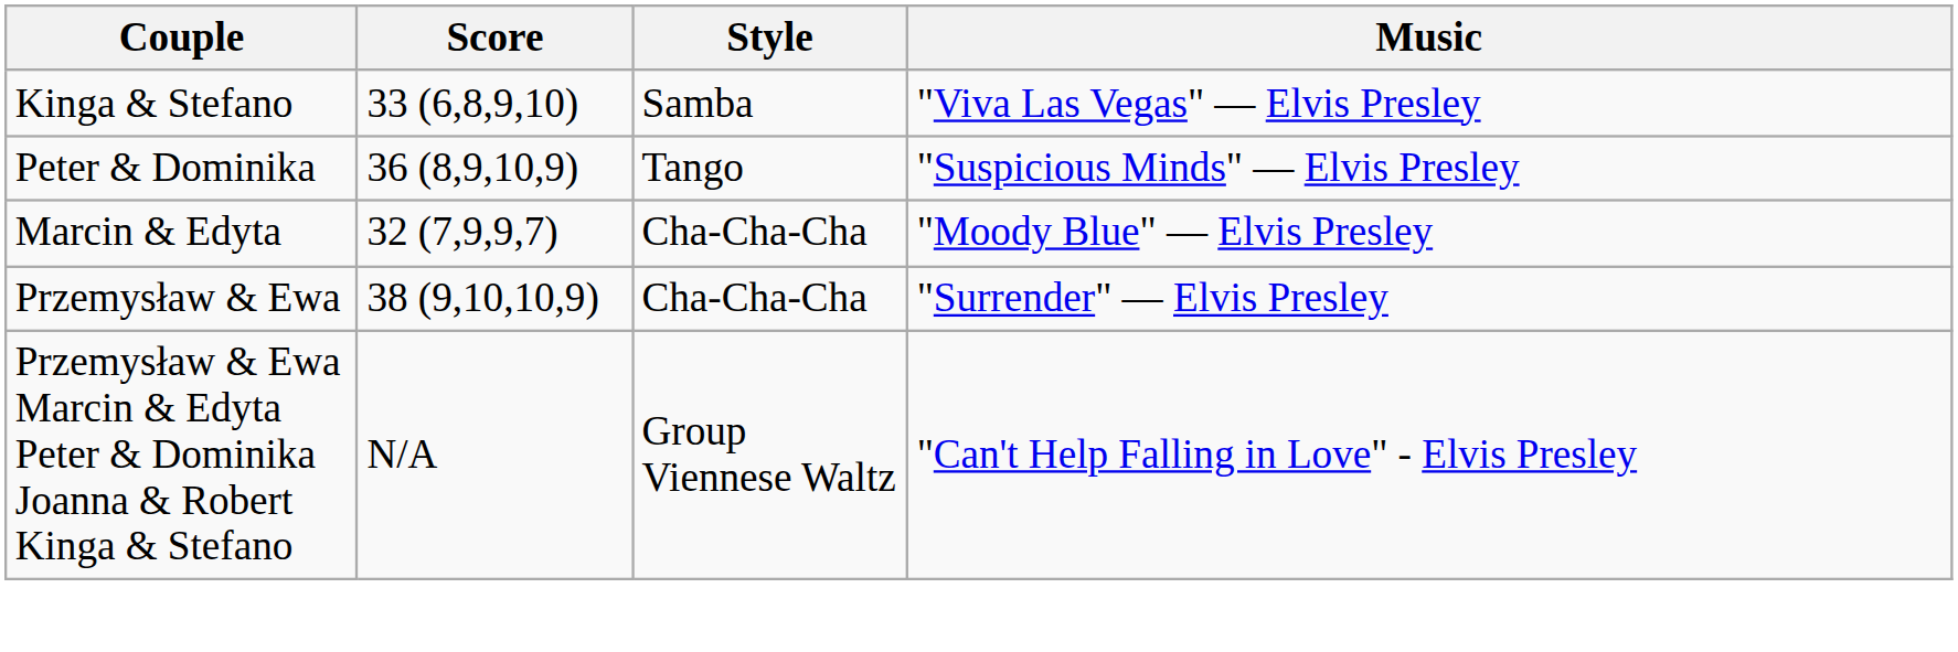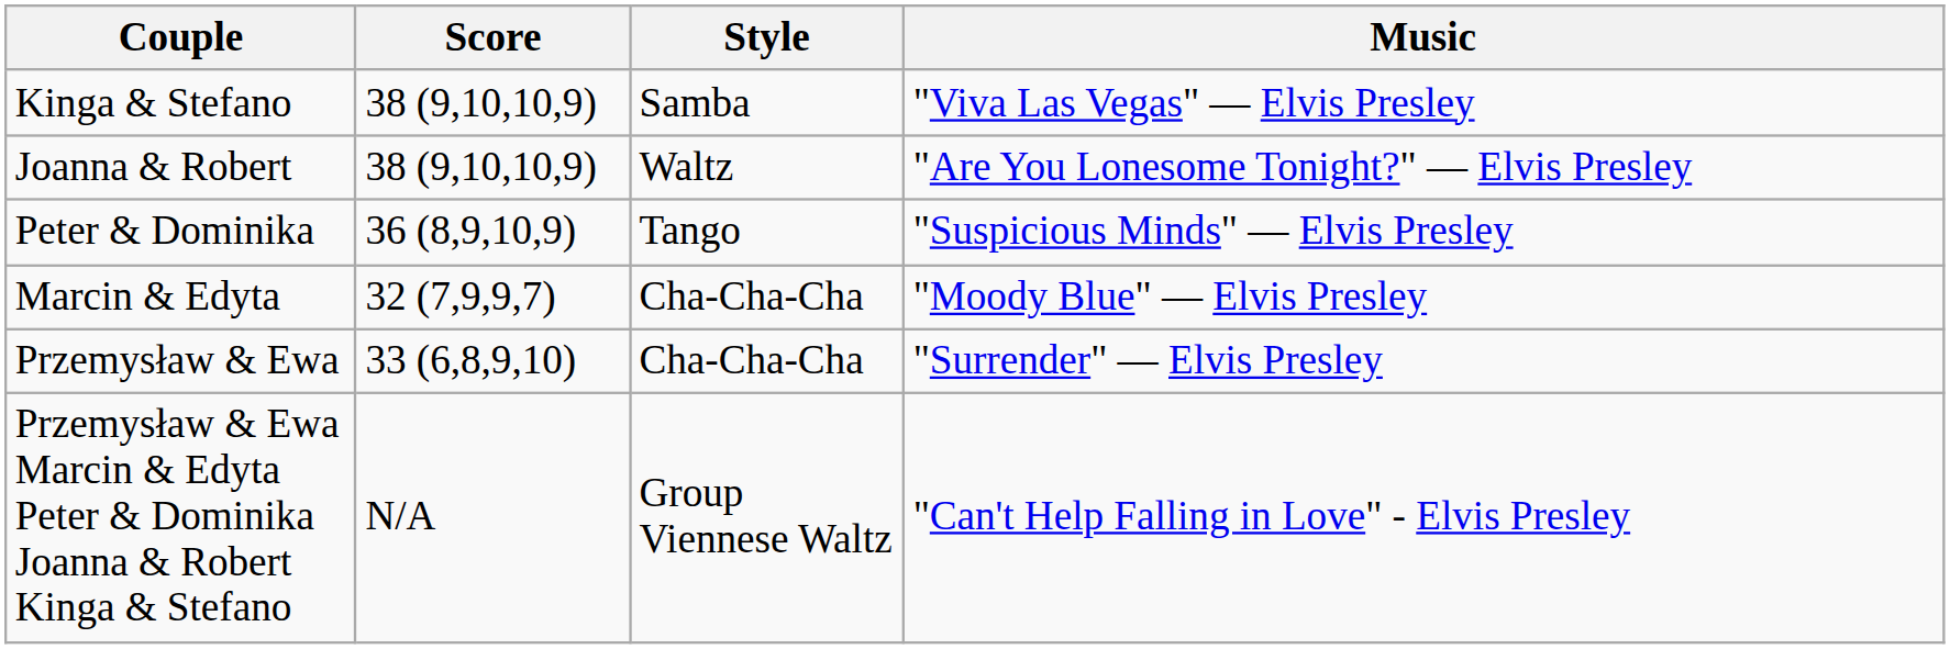Kinga & Stefano | Score: 33 (6,8,9,10) -> 38 (9,10,10,9)
+ row: Joanna & Robert | 38 (9,10,10,9) | Waltz | "Are You Lonesome Tonight?" — Elvis Presley
Przemysław & Ewa | Score: 38 (9,10,10,9) -> 33 (6,8,9,10)
